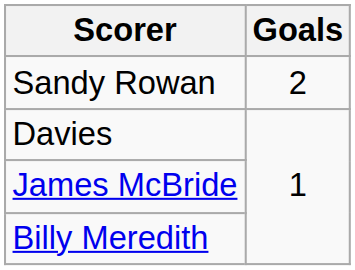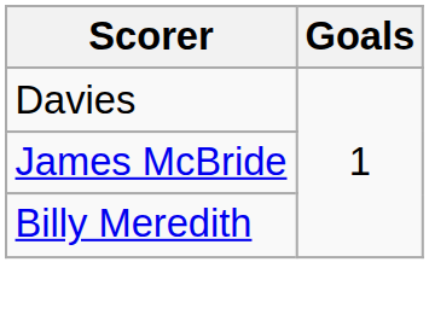- row: Sandy Rowan | 2
